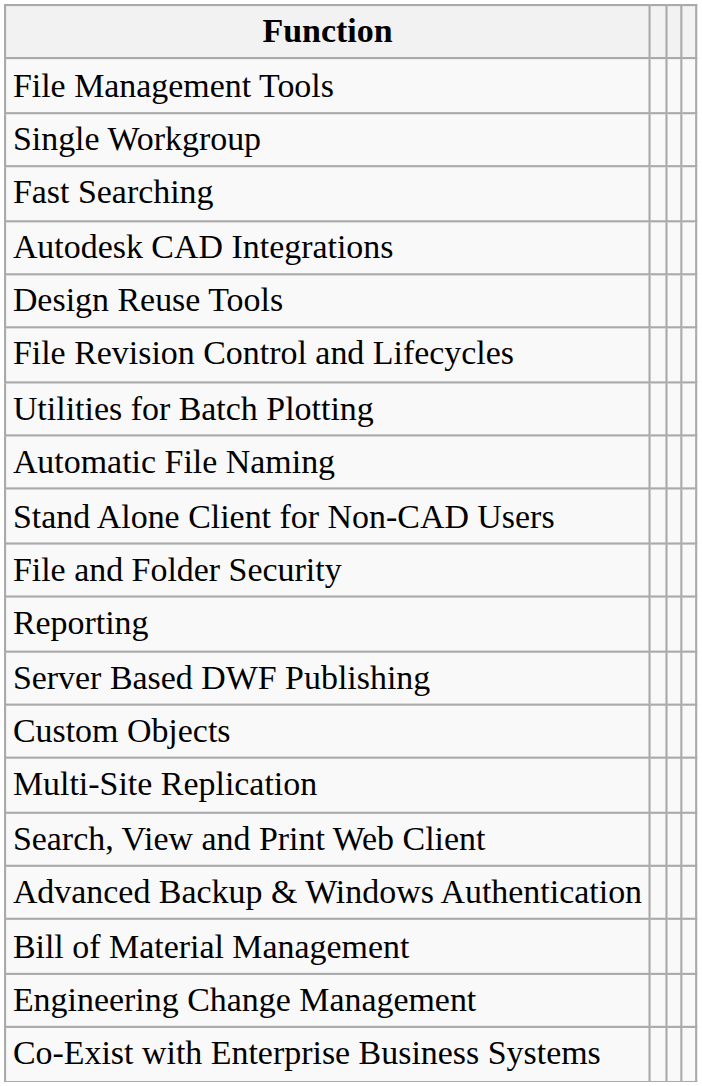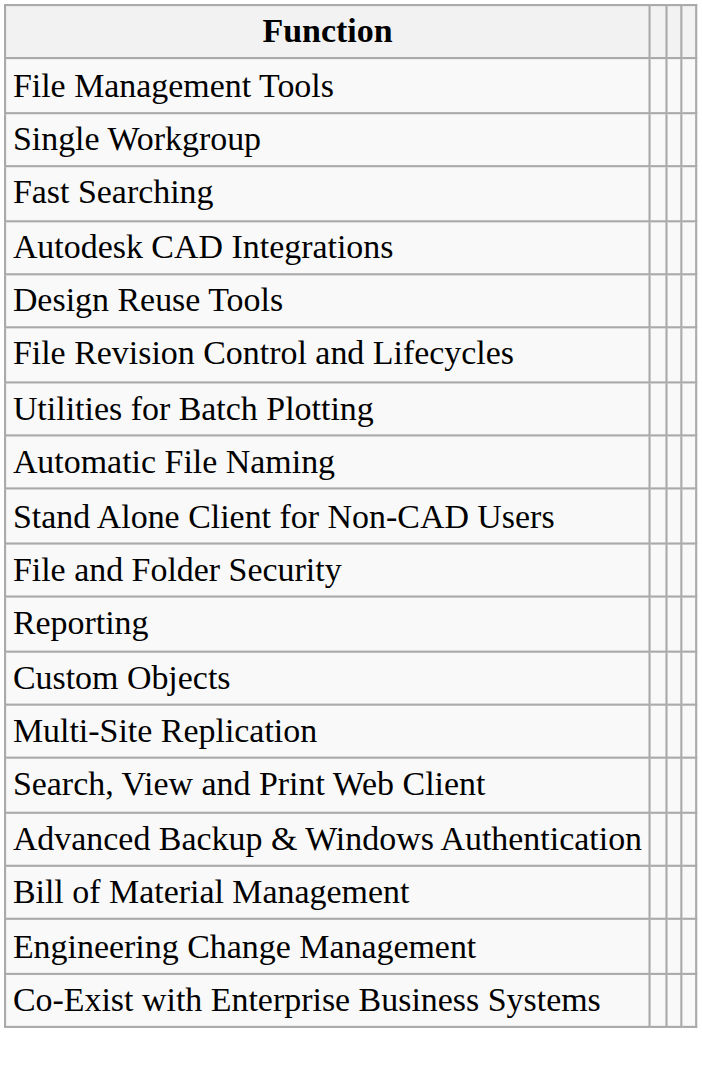- row: Server Based DWF Publishing
